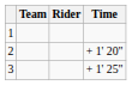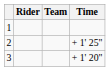columns swapped: Rider <-> Team
2 | Time: + 1' 20" -> + 1' 25"
3 | Time: + 1' 25" -> + 1' 20"
